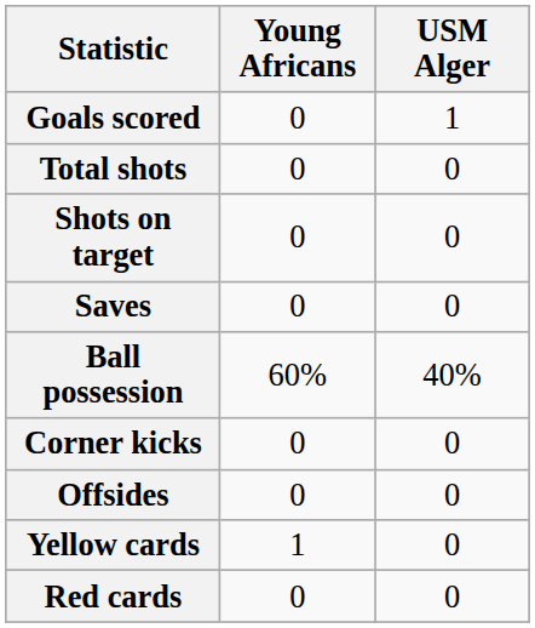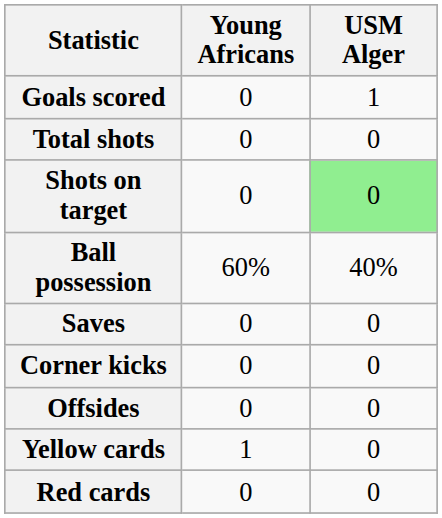Shots on target | USM Alger: no background -> lightgreen background
rows swapped: Saves <-> Ball possession
